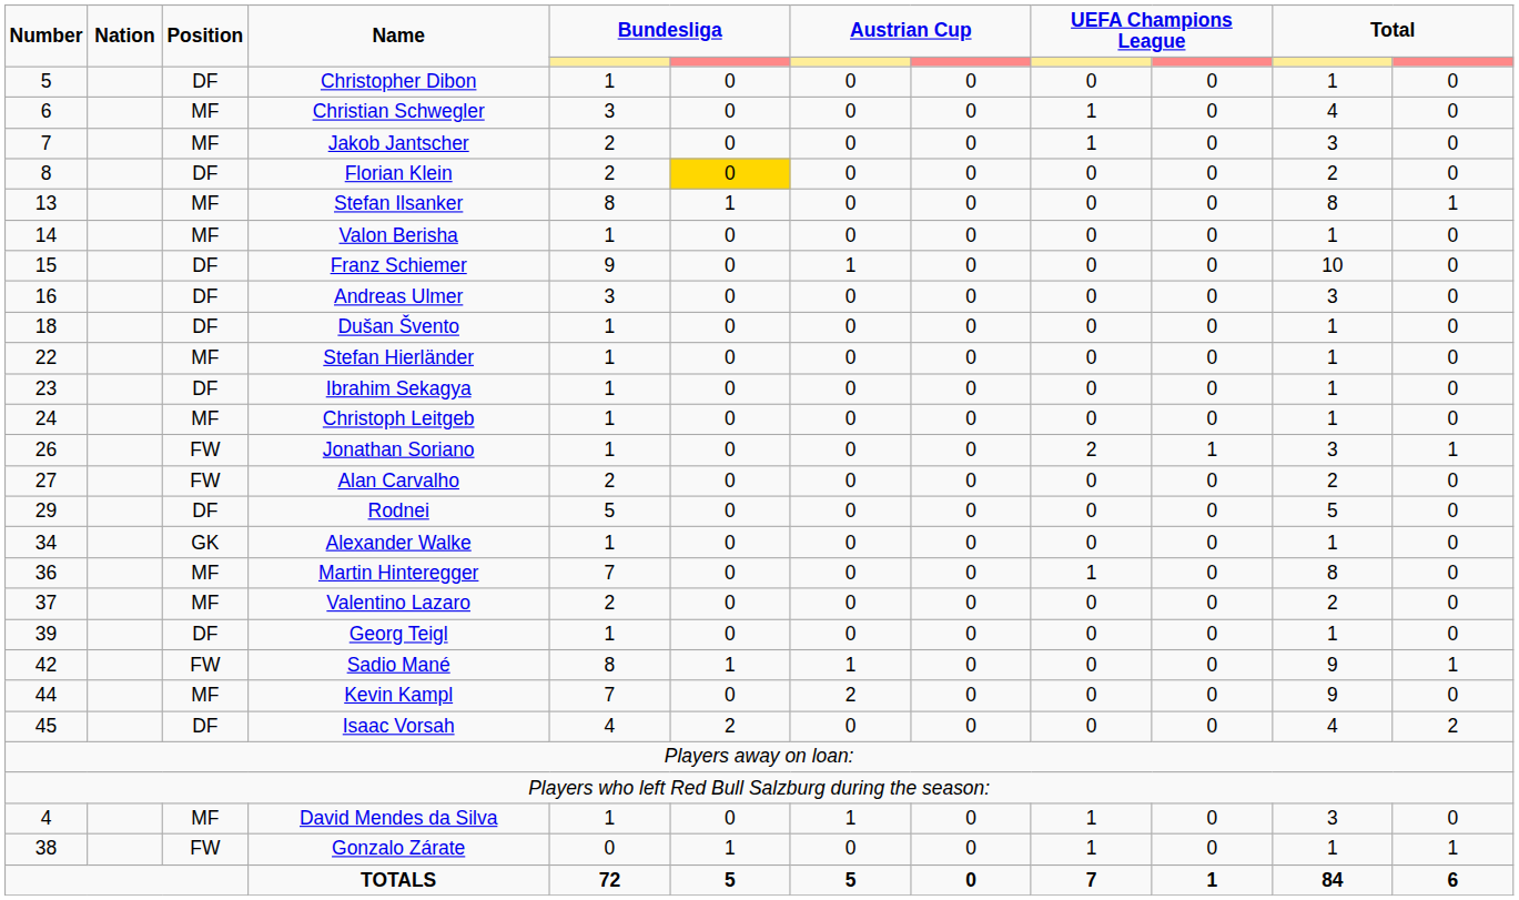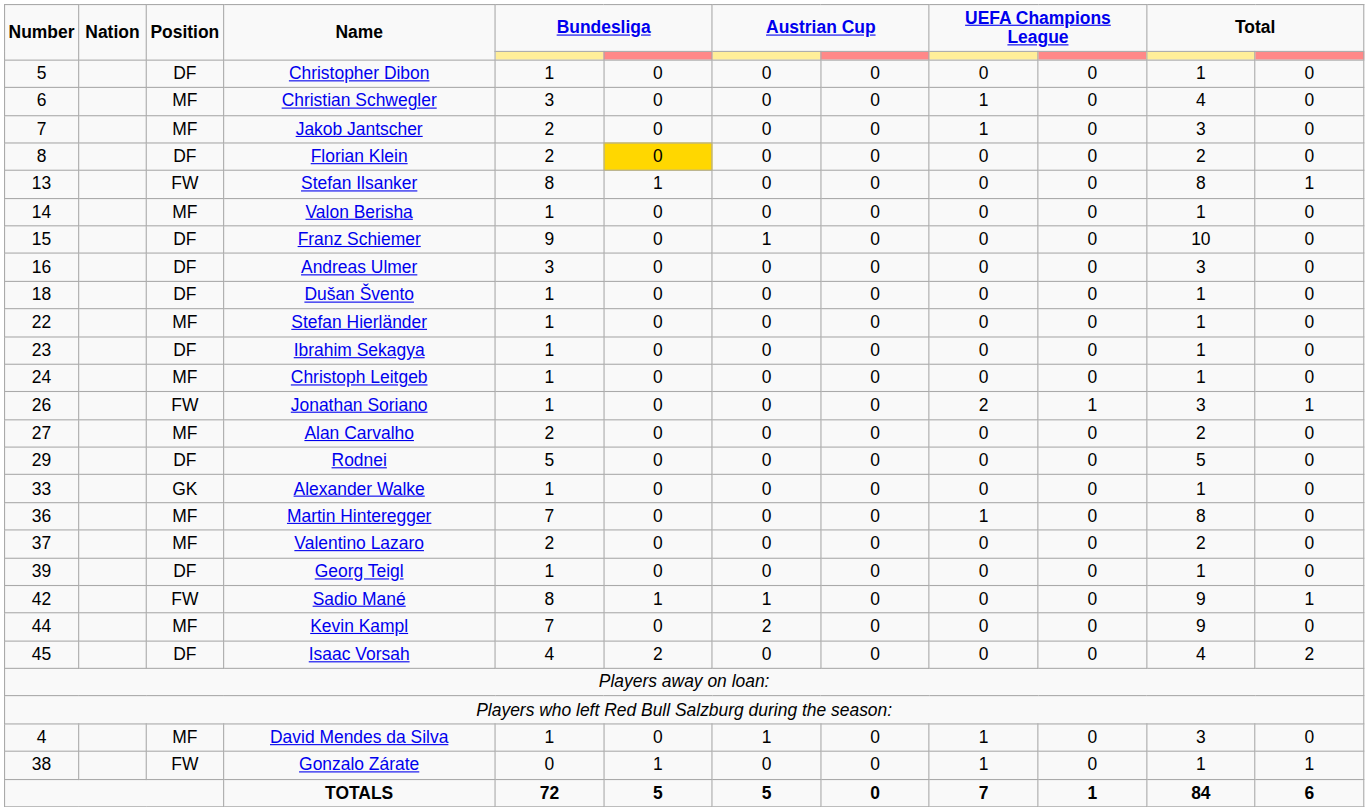Stefan Ilsanker | Position: MF -> FW
Alan Carvalho | Position: FW -> MF
Alexander Walke | Number: 34 -> 33
